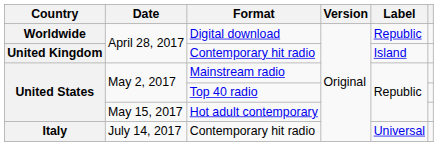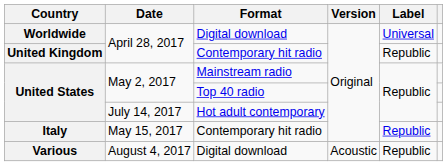Worldwide | Label: Republic -> Universal
United Kingdom | Label: Island -> Republic
United States / Hot adult contemporary | Date: May 15, 2017 -> July 14, 2017
Italy | Date: July 14, 2017 -> May 15, 2017
Italy | Label: Universal -> Republic
+ row: Various | August 4, 2017 | Digital download | Acoustic | Republic
